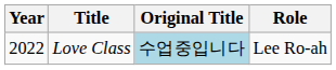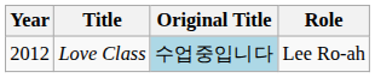Love Class | Year: 2022 -> 2012
